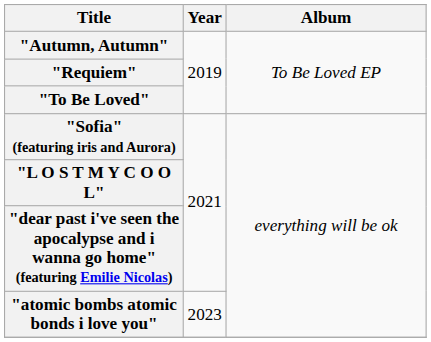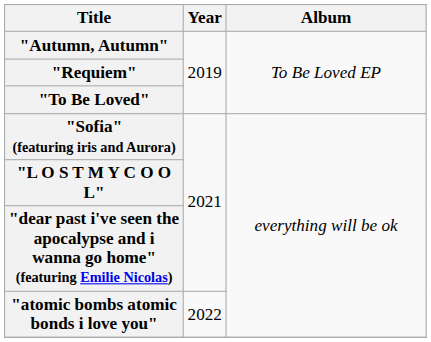"atomic bombs atomic bonds i love you" | Year: 2023 -> 2022
